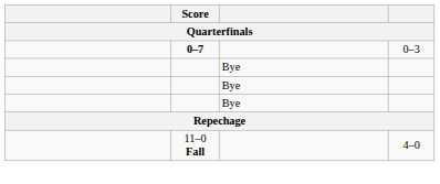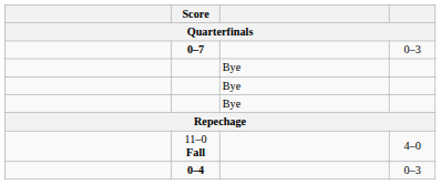+ row: 0–4 | 0–3
